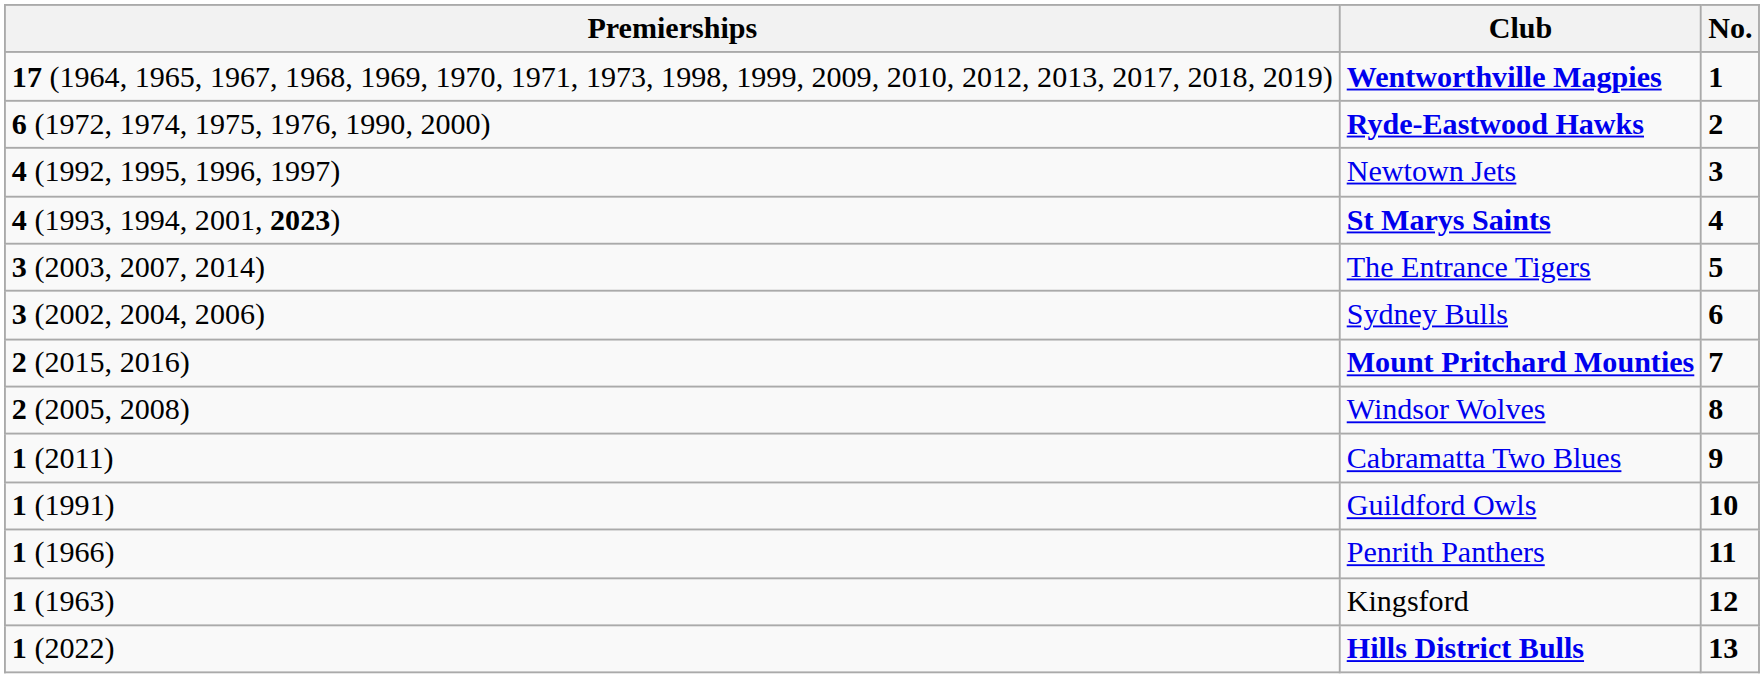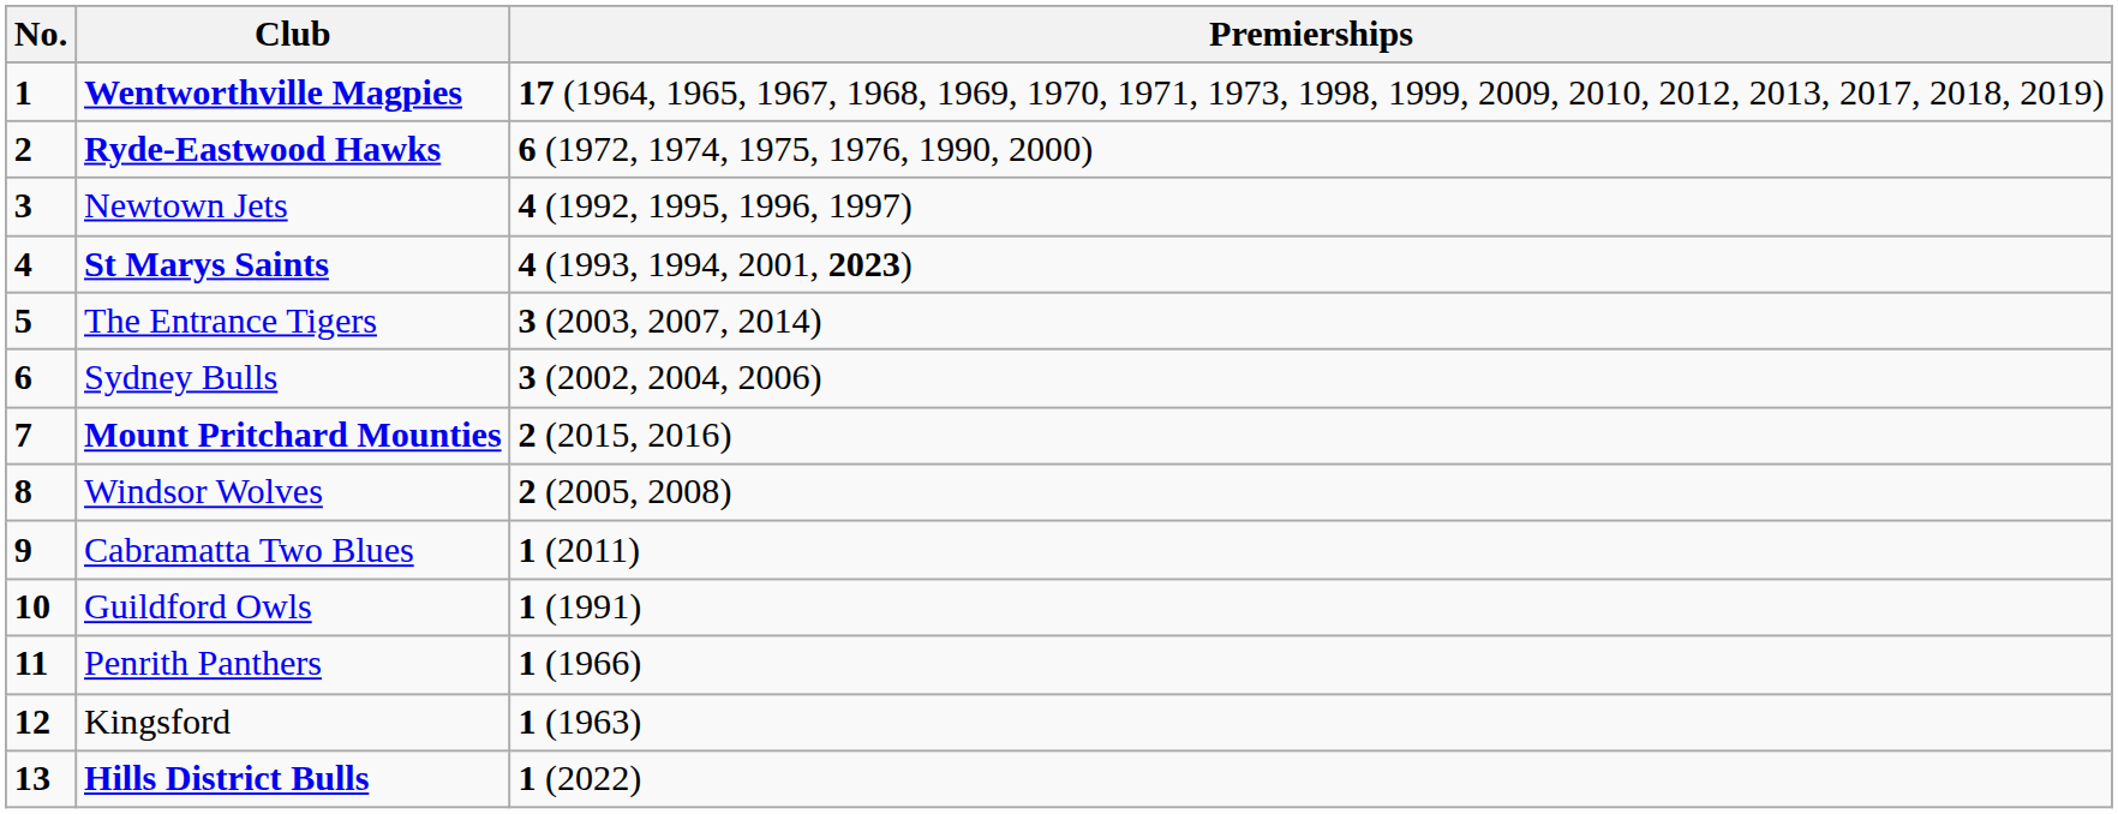columns swapped: No. <-> Premierships
